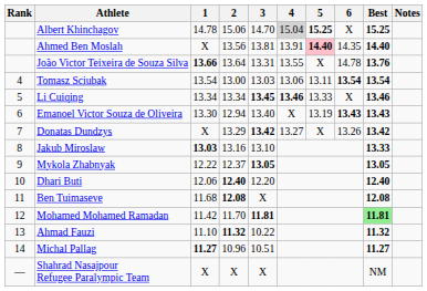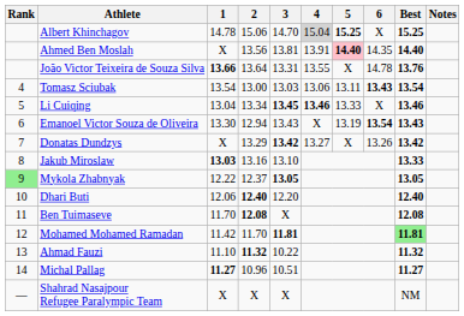Tomasz Sciubak | 6: 13.54 -> 13.43
Li Cuiqing | 1: 13.34 -> 13.04
Emanoel Victor Souza de Oliveira | 3: 13.40 -> 13.43
Emanoel Victor Souza de Oliveira | 6: 13.43 -> 13.54
Mykola Zhabnyak | Rank: no background -> lightgreen background
Ben Tuimaseve | 1: 11.68 -> 11.70
